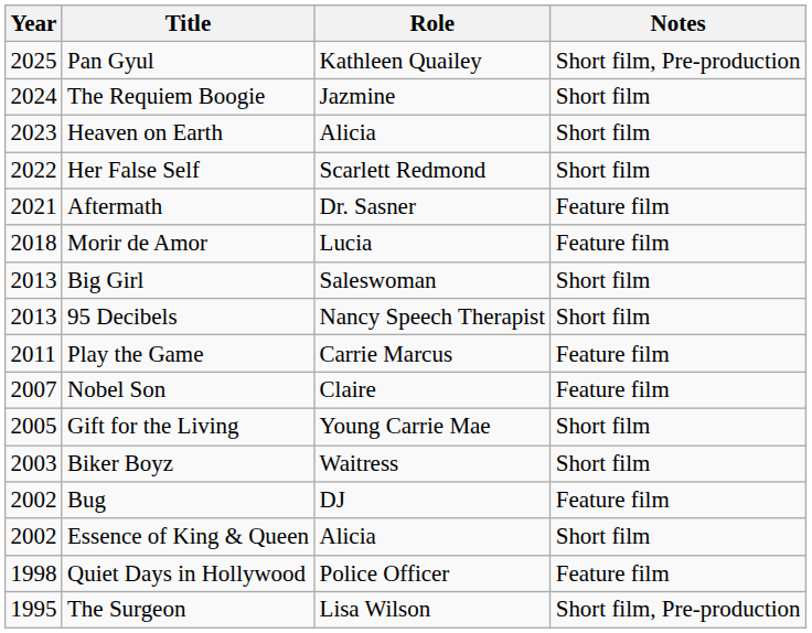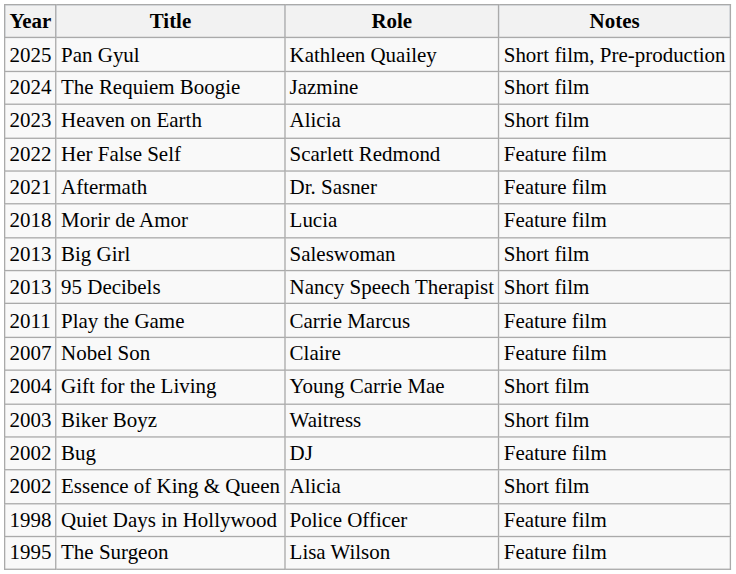Her False Self | Notes: Short film -> Feature film
Gift for the Living | Year: 2005 -> 2004
The Surgeon | Notes: Short film, Pre-production -> Feature film
